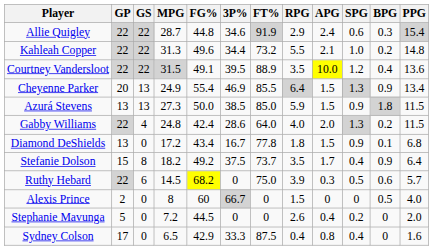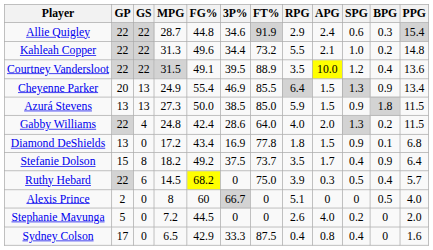Diamond DeShields | 3P%: 16.7 -> 16.9
Ruthy Hebard | BPG: 0.6 -> 0.4
Alexis Prince | RPG: 1.5 -> 5.1
Stephanie Mavunga | APG: 0.4 -> 4.0
